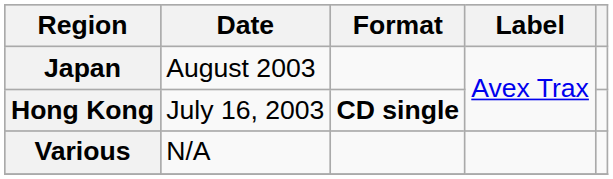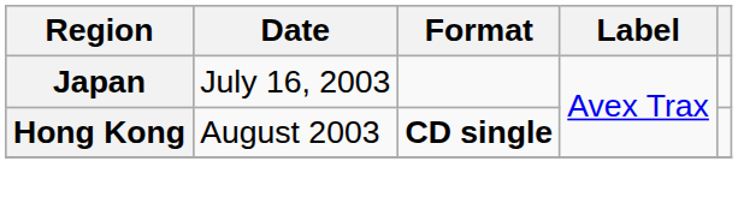Japan | Date: August 2003 -> July 16, 2003
Hong Kong | Date: July 16, 2003 -> August 2003
- row: Various | N/A
